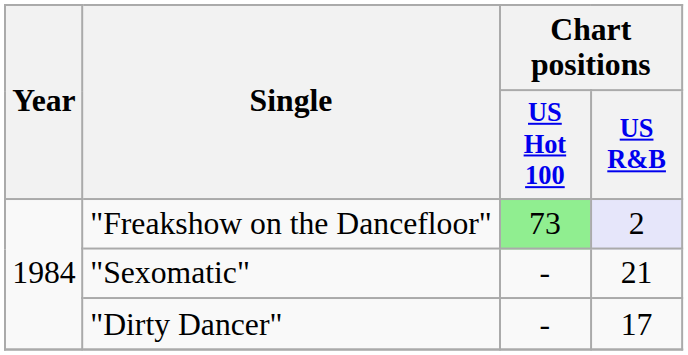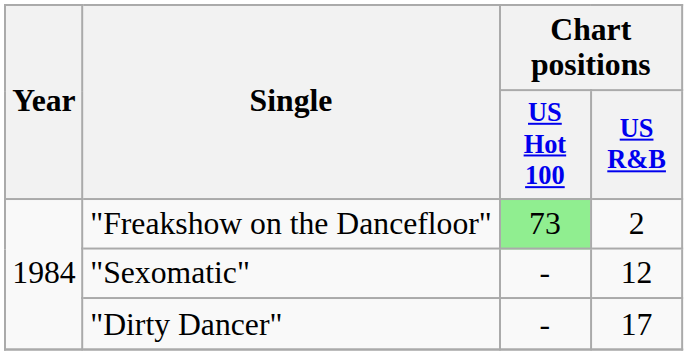"Freakshow on the Dancefloor" | Chart positions / US R&B: lavender background -> no background
"Sexomatic" | Chart positions / US R&B: 21 -> 12
